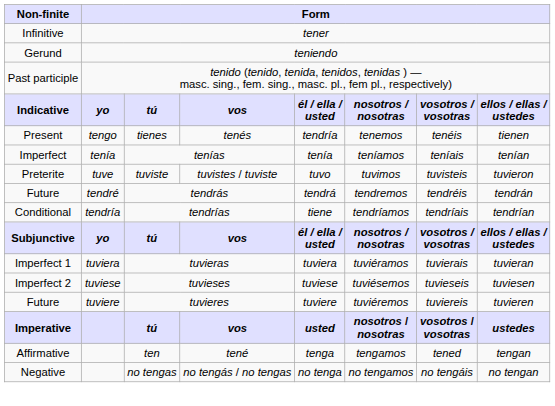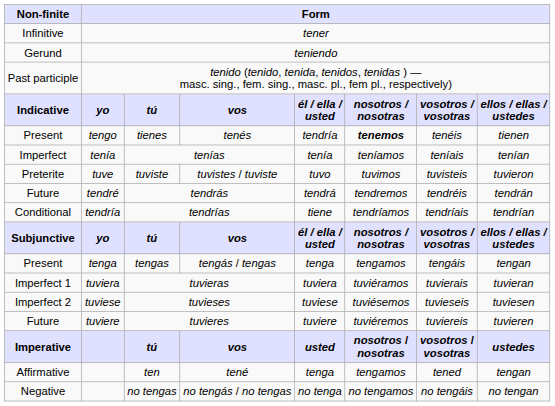tienes | column 6: normal -> bold
+ row: Present | tenga | tengas | tengás / tengas | tenga | tengamos | tengáis | tengan
